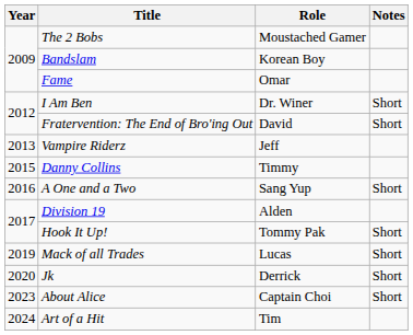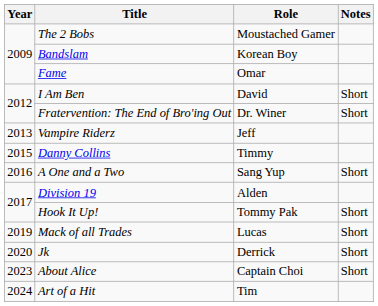I Am Ben | Role: Dr. Winer -> David
Fratervention: The End of Bro'ing Out | Role: David -> Dr. Winer
